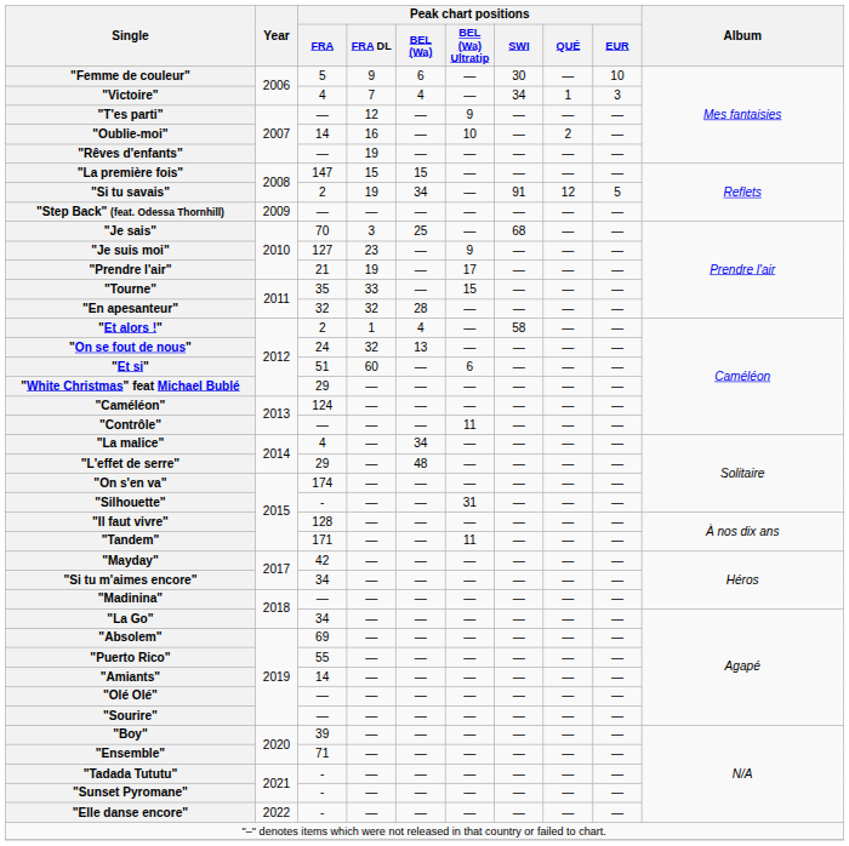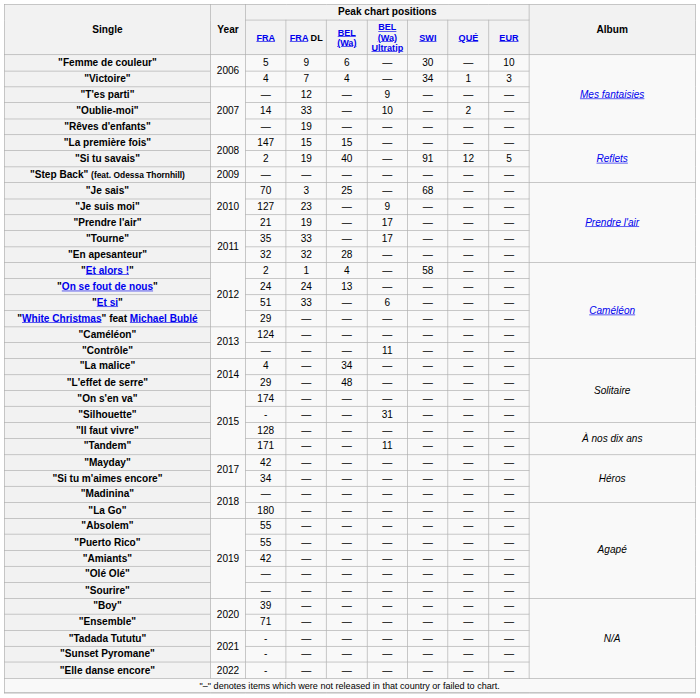"Oublie-moi" | Peak chart positions / FRA DL: 16 -> 33
"Si tu savais" | Peak chart positions / BEL (Wa): 34 -> 40
"Tourne" | Peak chart positions / BEL (Wa) Ultratip: 15 -> 17
"On se fout de nous" | Peak chart positions / FRA DL: 32 -> 24
"Et si" | Peak chart positions / FRA DL: 60 -> 33
"La Go" | Peak chart positions / FRA: 34 -> 180
"Absolem" | Peak chart positions / FRA: 69 -> 55
"Amiants" | Peak chart positions / FRA: 14 -> 42
